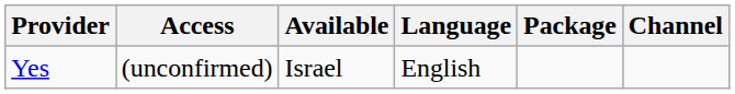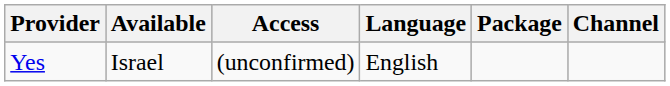columns swapped: Access <-> Available
